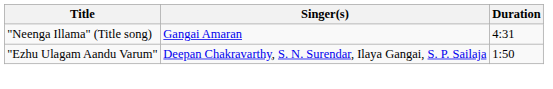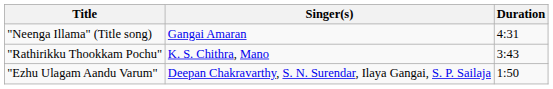+ row: "Rathirikku Thookkam Pochu" | K. S. Chithra, Mano | 3:43
